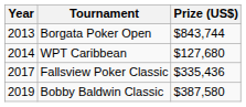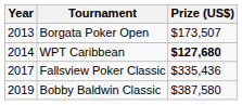Borgata Poker Open | Prize (US$): $843,744 -> $173,507
WPT Caribbean | Prize (US$): normal -> bold
